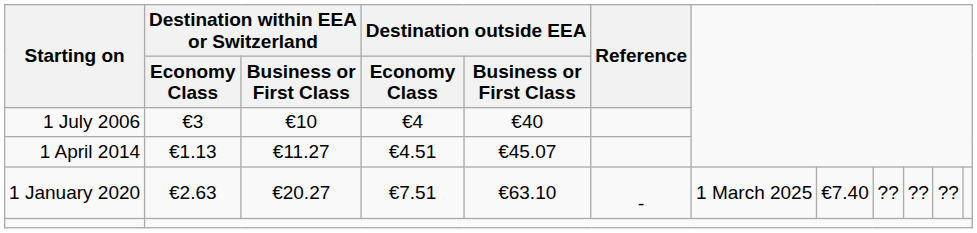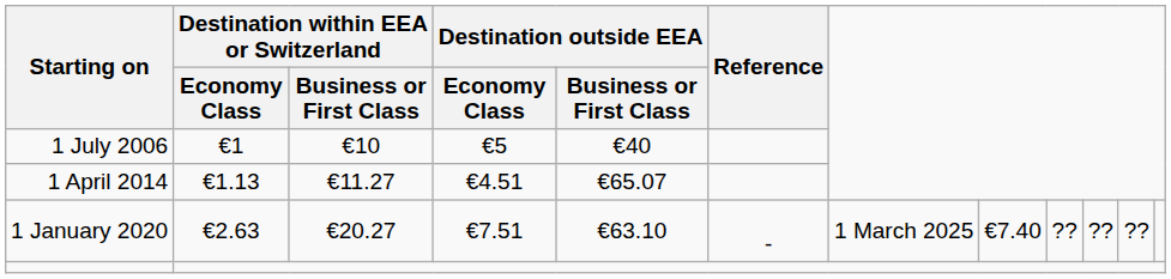1 July 2006 | Destination within EEA or Switzerland / Economy Class: €3 -> €1
1 July 2006 | Destination outside EEA / Economy Class: €4 -> €5
1 April 2014 | Destination outside EEA / Business or First Class: €45.07 -> €65.07
